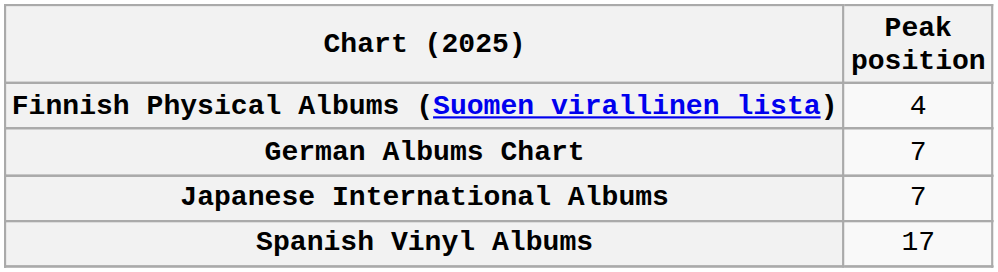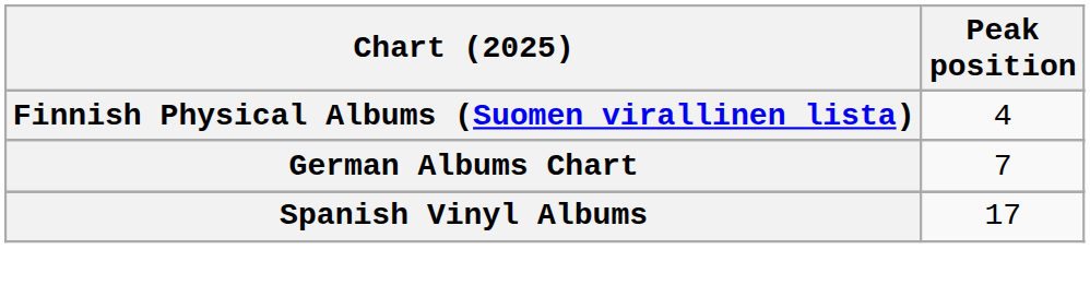- row: Japanese International Albums | 7
